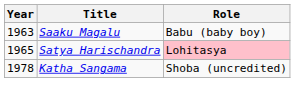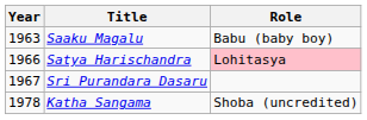Satya Harischandra | Year: 1965 -> 1966
+ row: 1967 | Sri Purandara Dasaru
